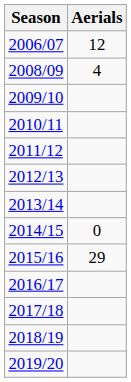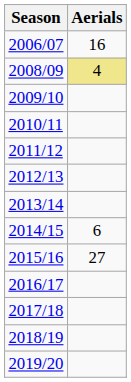2006/07 | Aerials: 12 -> 16
2008/09 | Aerials: no background -> khaki background
2014/15 | Aerials: 0 -> 6
2015/16 | Aerials: 29 -> 27
